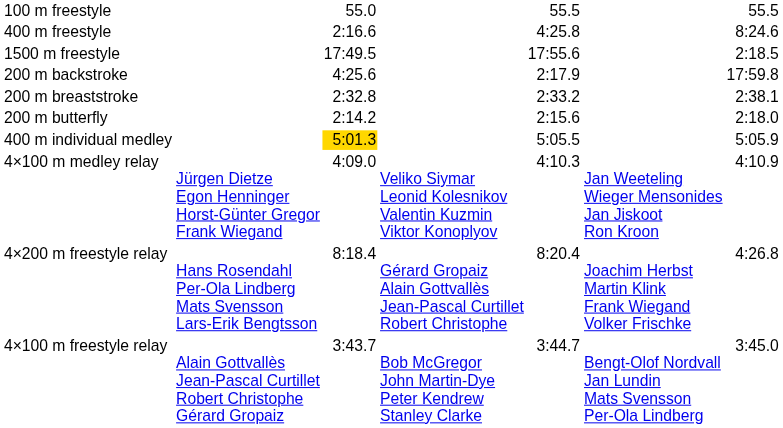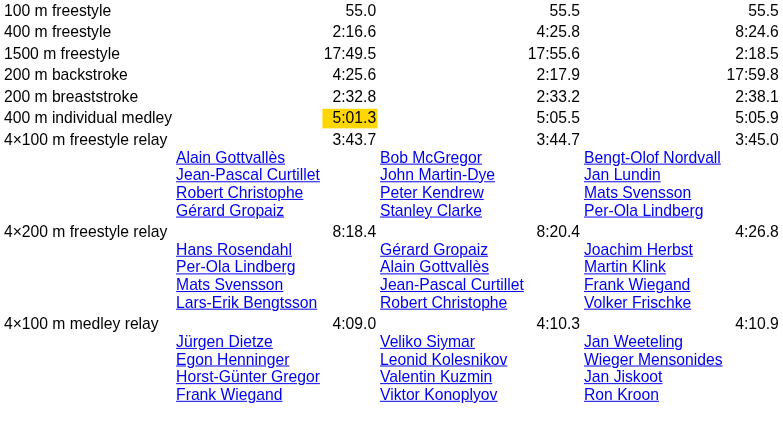- row: 200 m butterfly | 2:14.2 | 2:15.6 | 2:18.0
rows swapped: 4×100 m freestyle relay <-> 4×100 m medley relay
